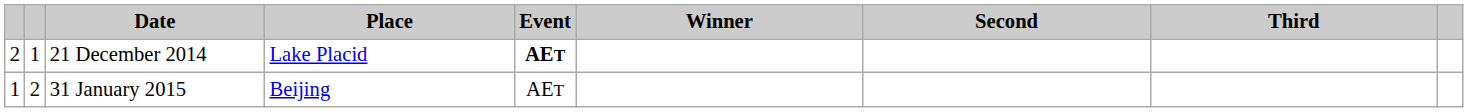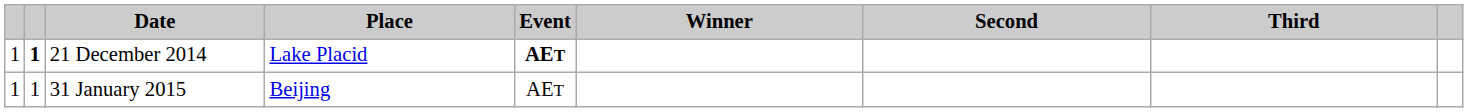21 December 2014 | column 1: 2 -> 1
21 December 2014 | column 2: normal -> bold
31 January 2015 | column 2: 2 -> 1
